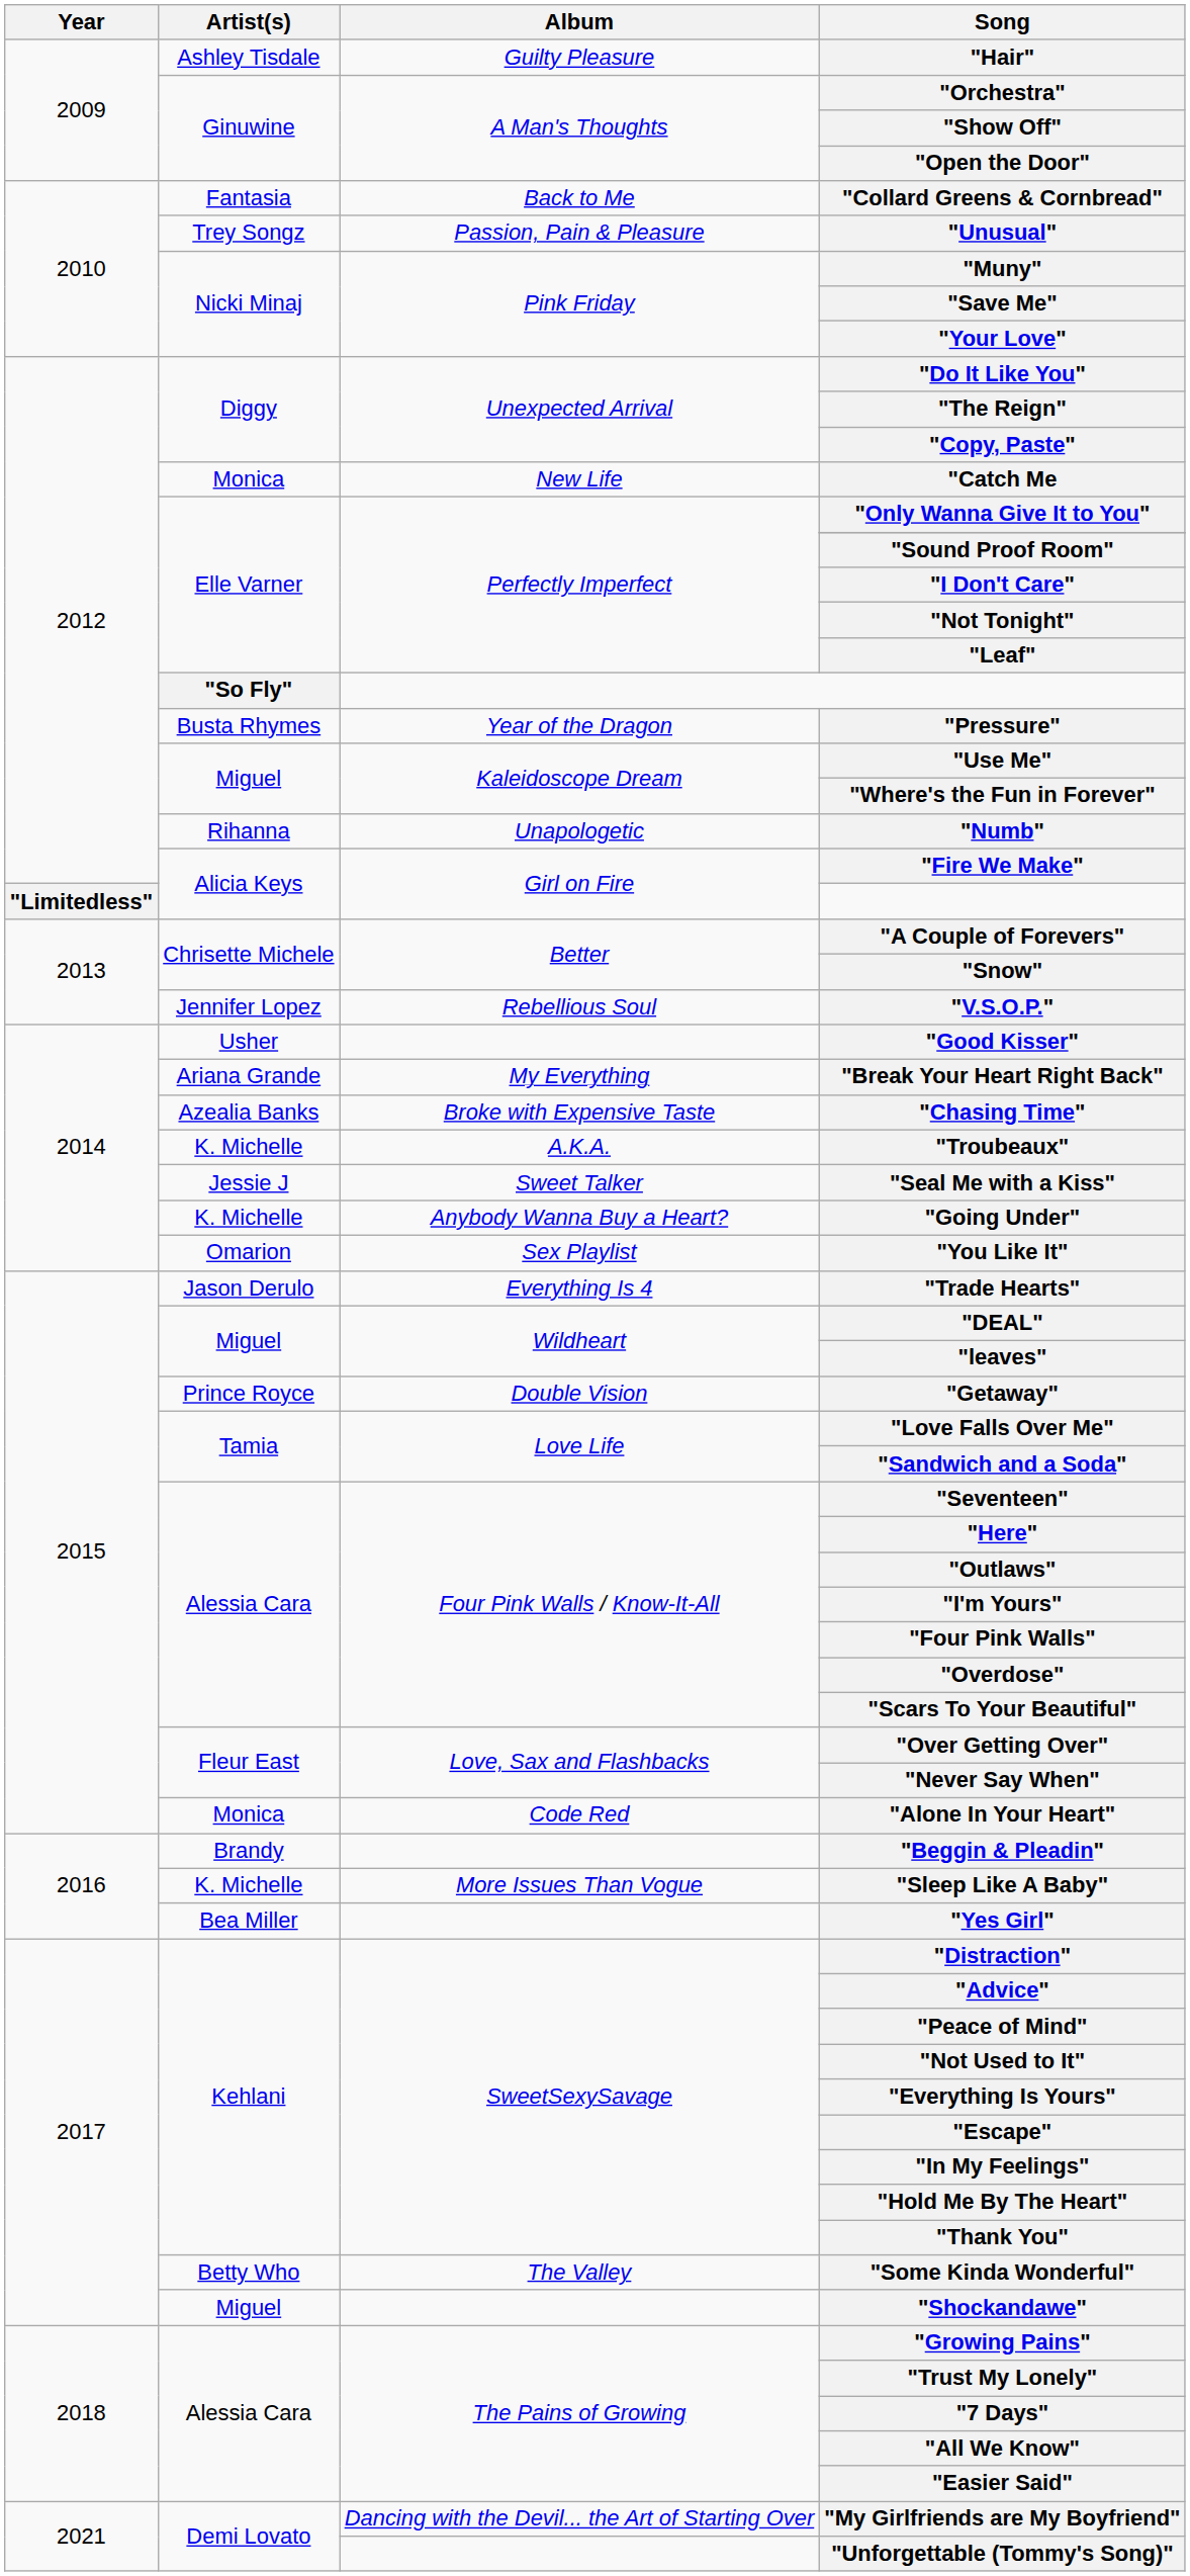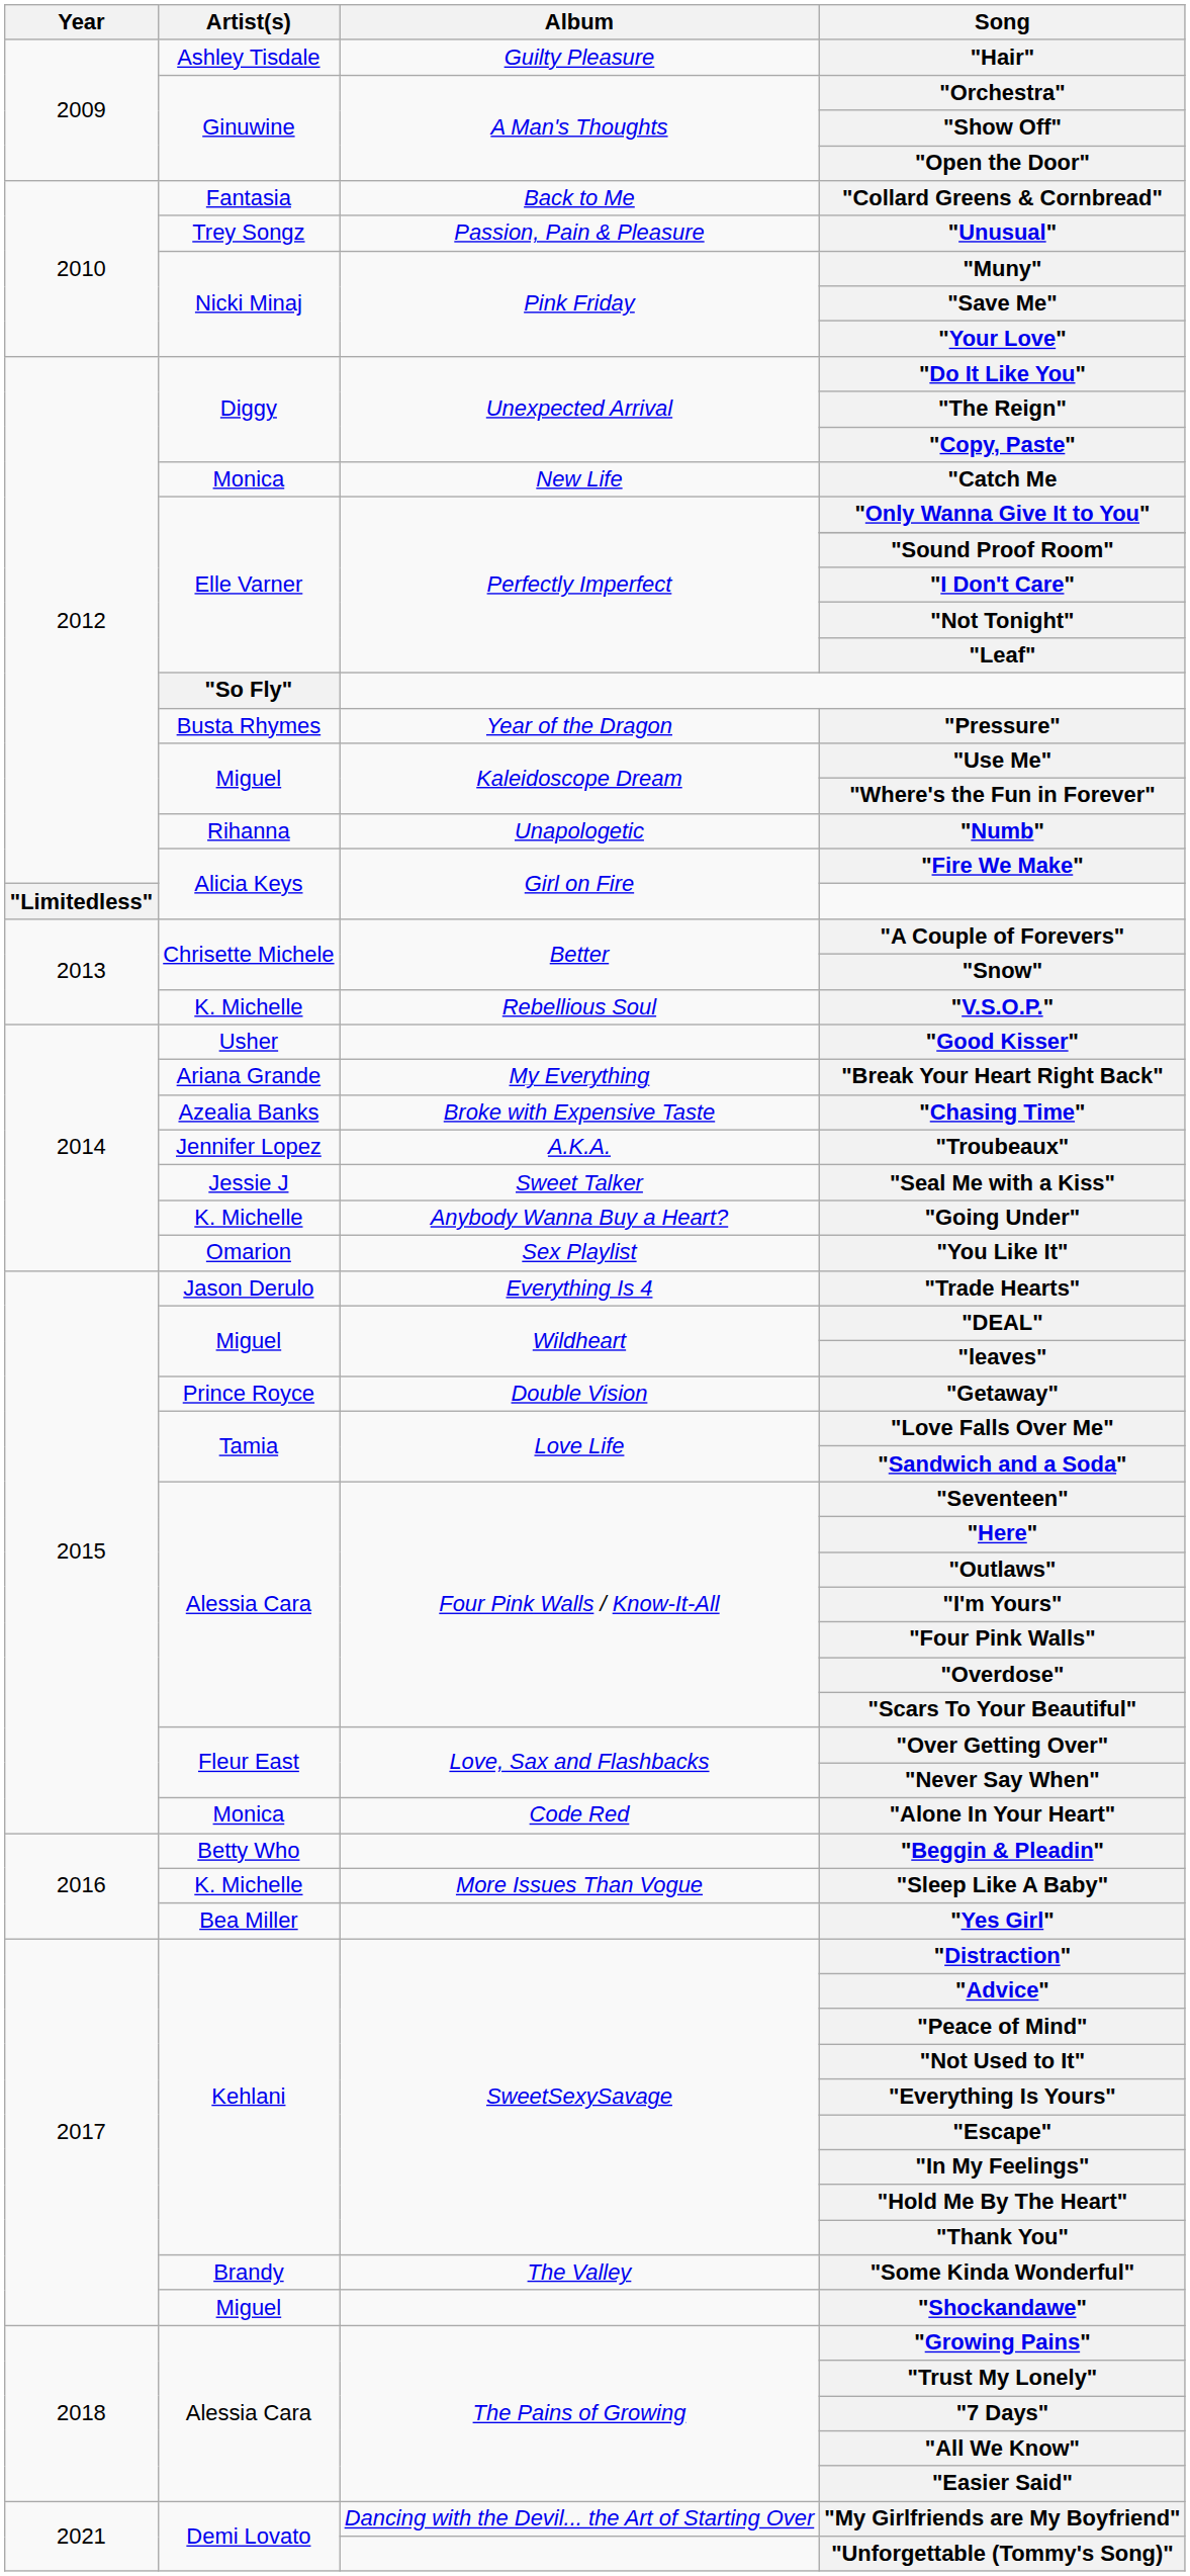"V.S.O.P." | Artist(s): Jennifer Lopez -> K. Michelle
"Troubeaux" | Artist(s): K. Michelle -> Jennifer Lopez
"Beggin & Pleadin" | Artist(s): Brandy -> Betty Who
"Some Kinda Wonderful" | Artist(s): Betty Who -> Brandy
